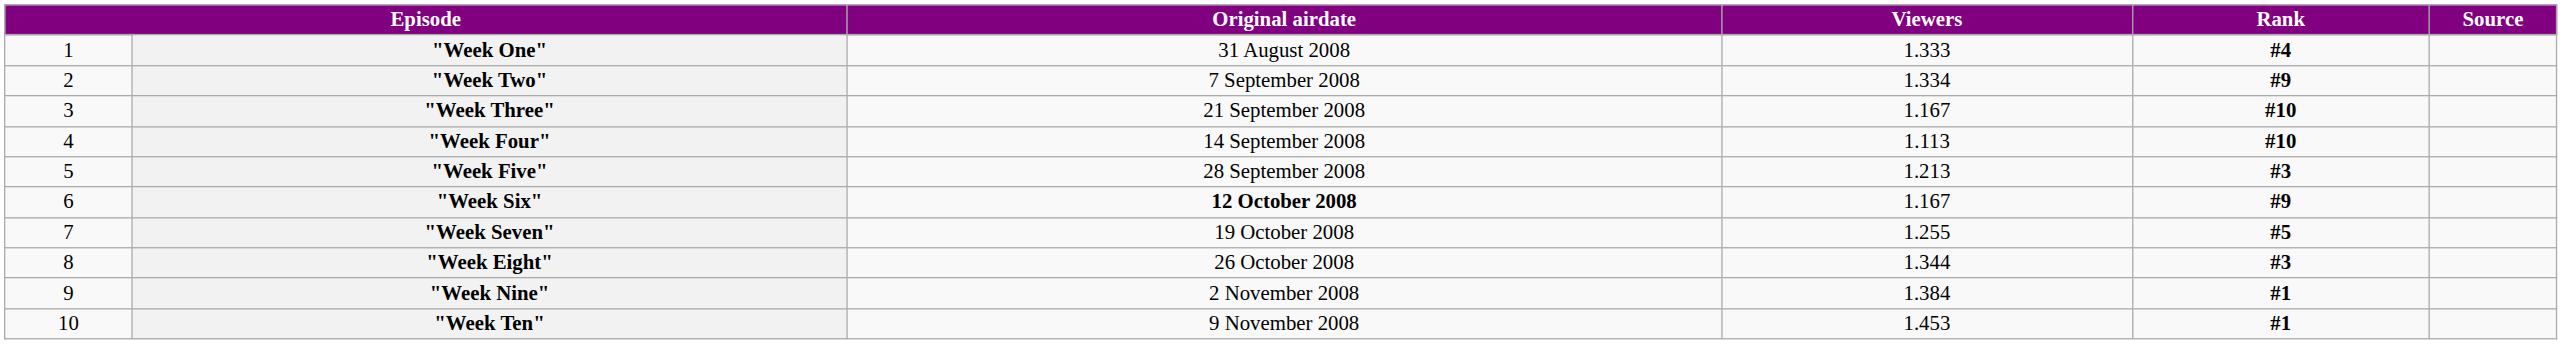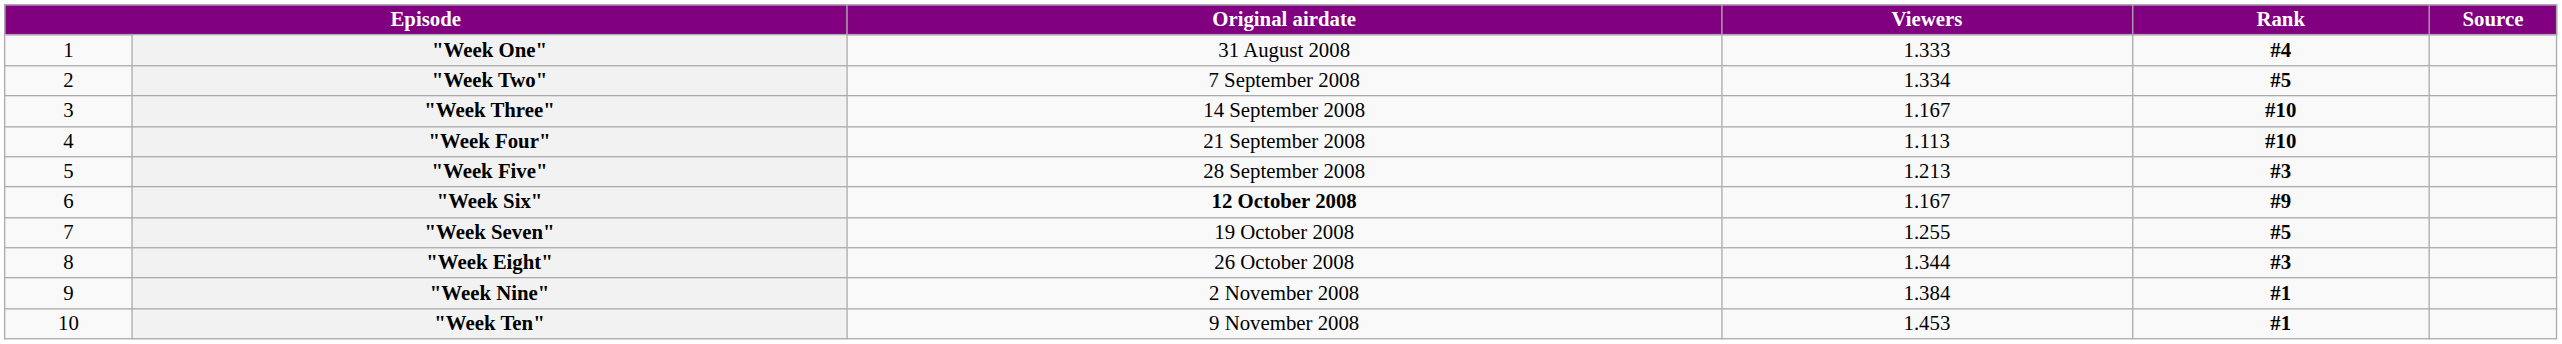"Week Two" | Rank: #9 -> #5
"Week Three" | Original airdate: 21 September 2008 -> 14 September 2008
"Week Four" | Original airdate: 14 September 2008 -> 21 September 2008
